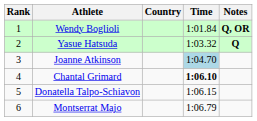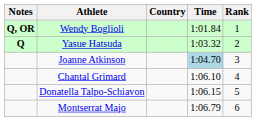columns swapped: Rank <-> Notes
Chantal Grimard | Time: bold -> normal
